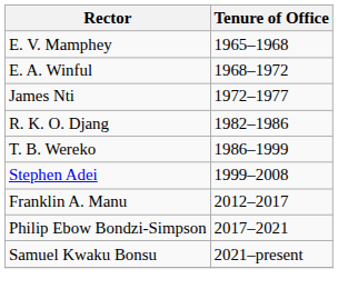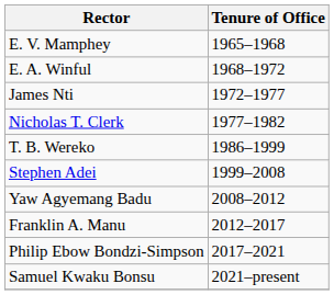+ row: Nicholas T. Clerk | 1977–1982
- row: R. K. O. Djang | 1982–1986
+ row: Yaw Agyemang Badu | 2008–2012
